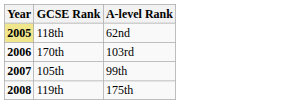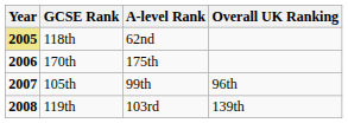+ column: Overall UK Ranking | 96th | 139th
170th | A-level Rank: 103rd -> 175th
119th | A-level Rank: 175th -> 103rd
